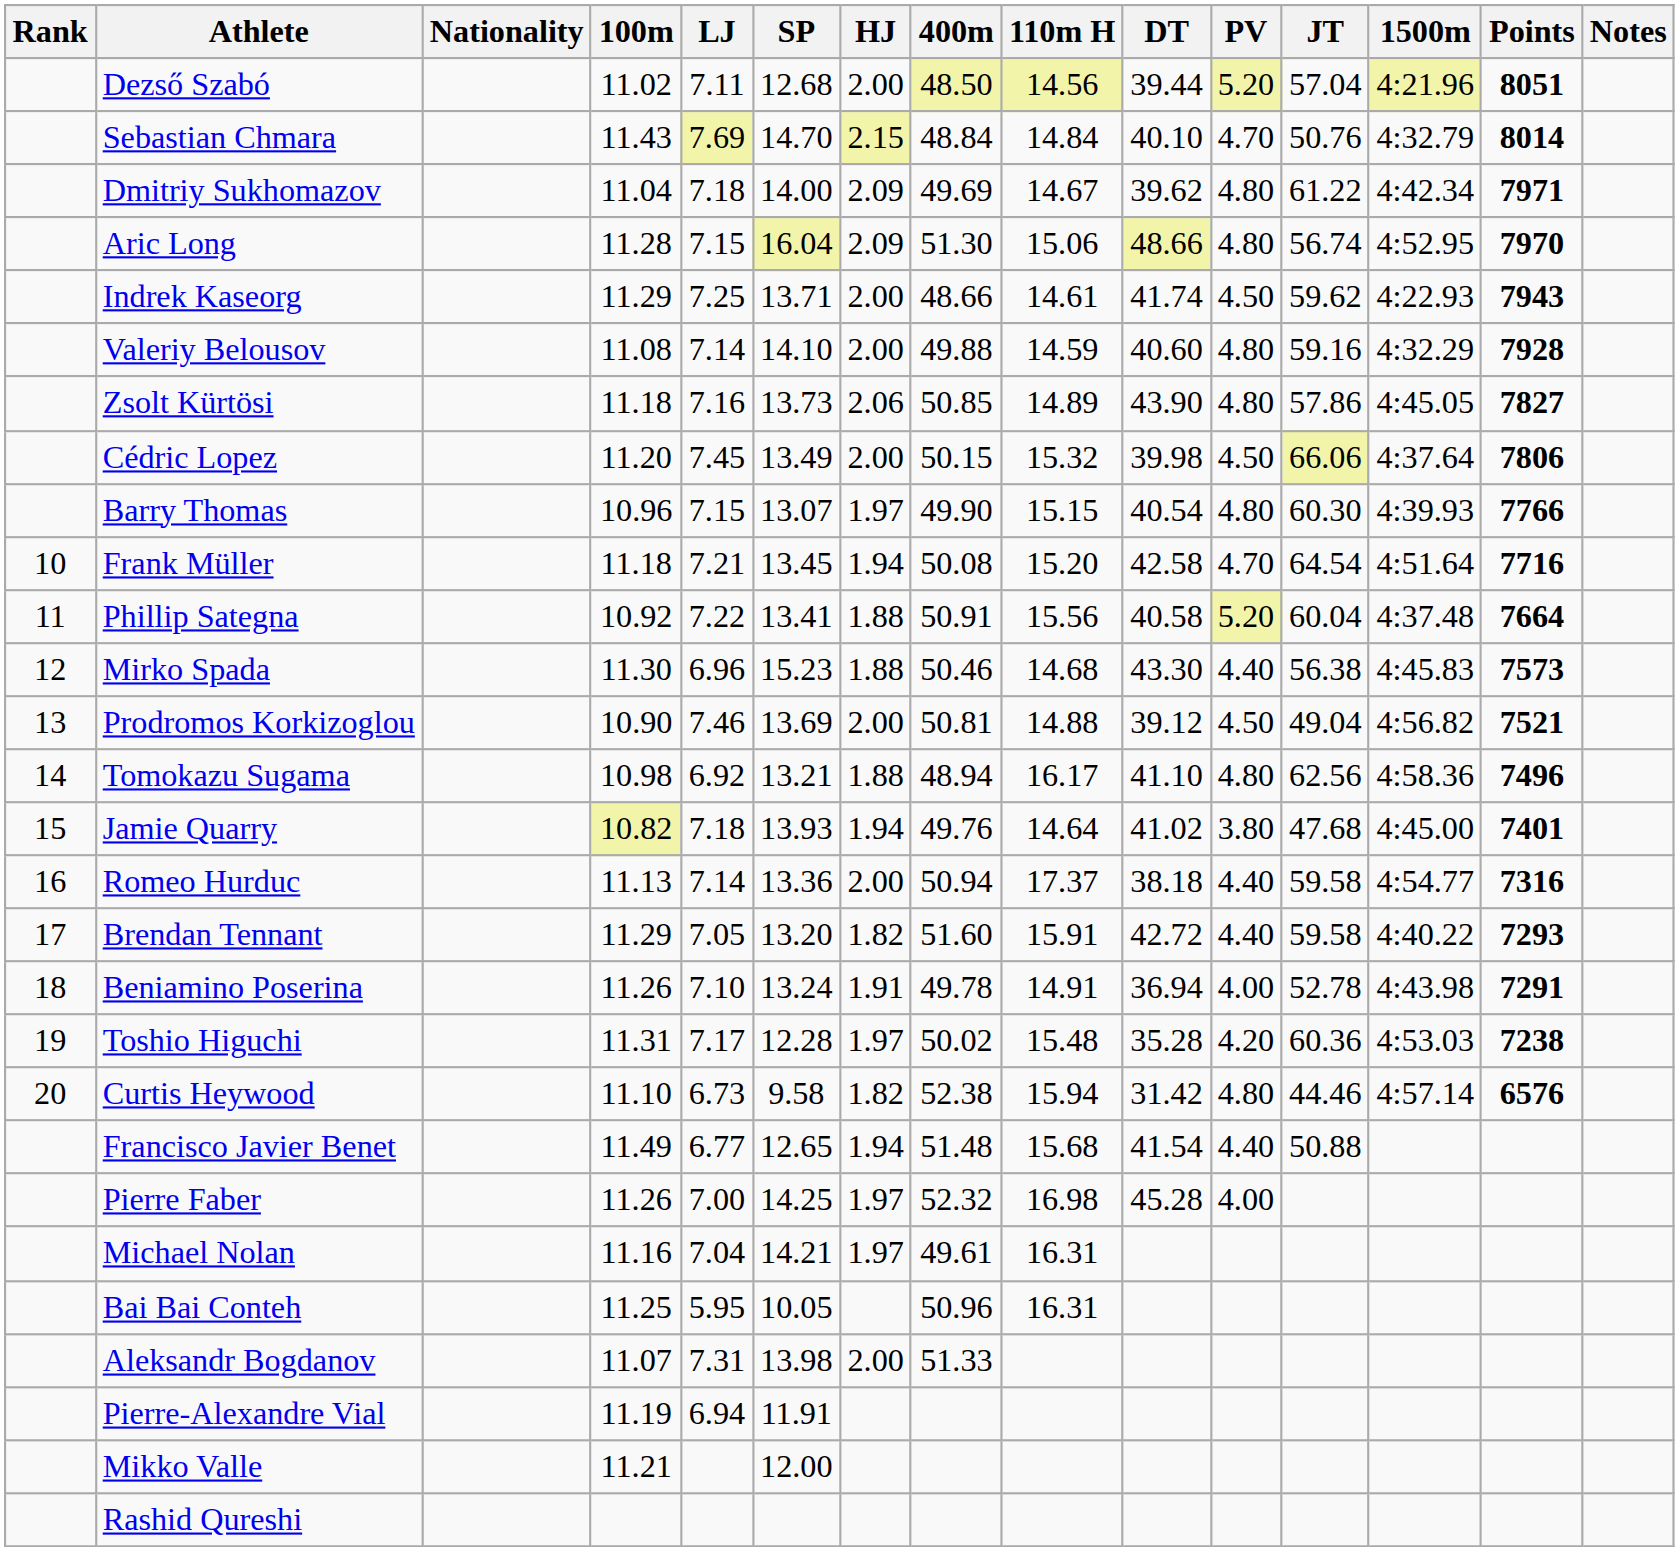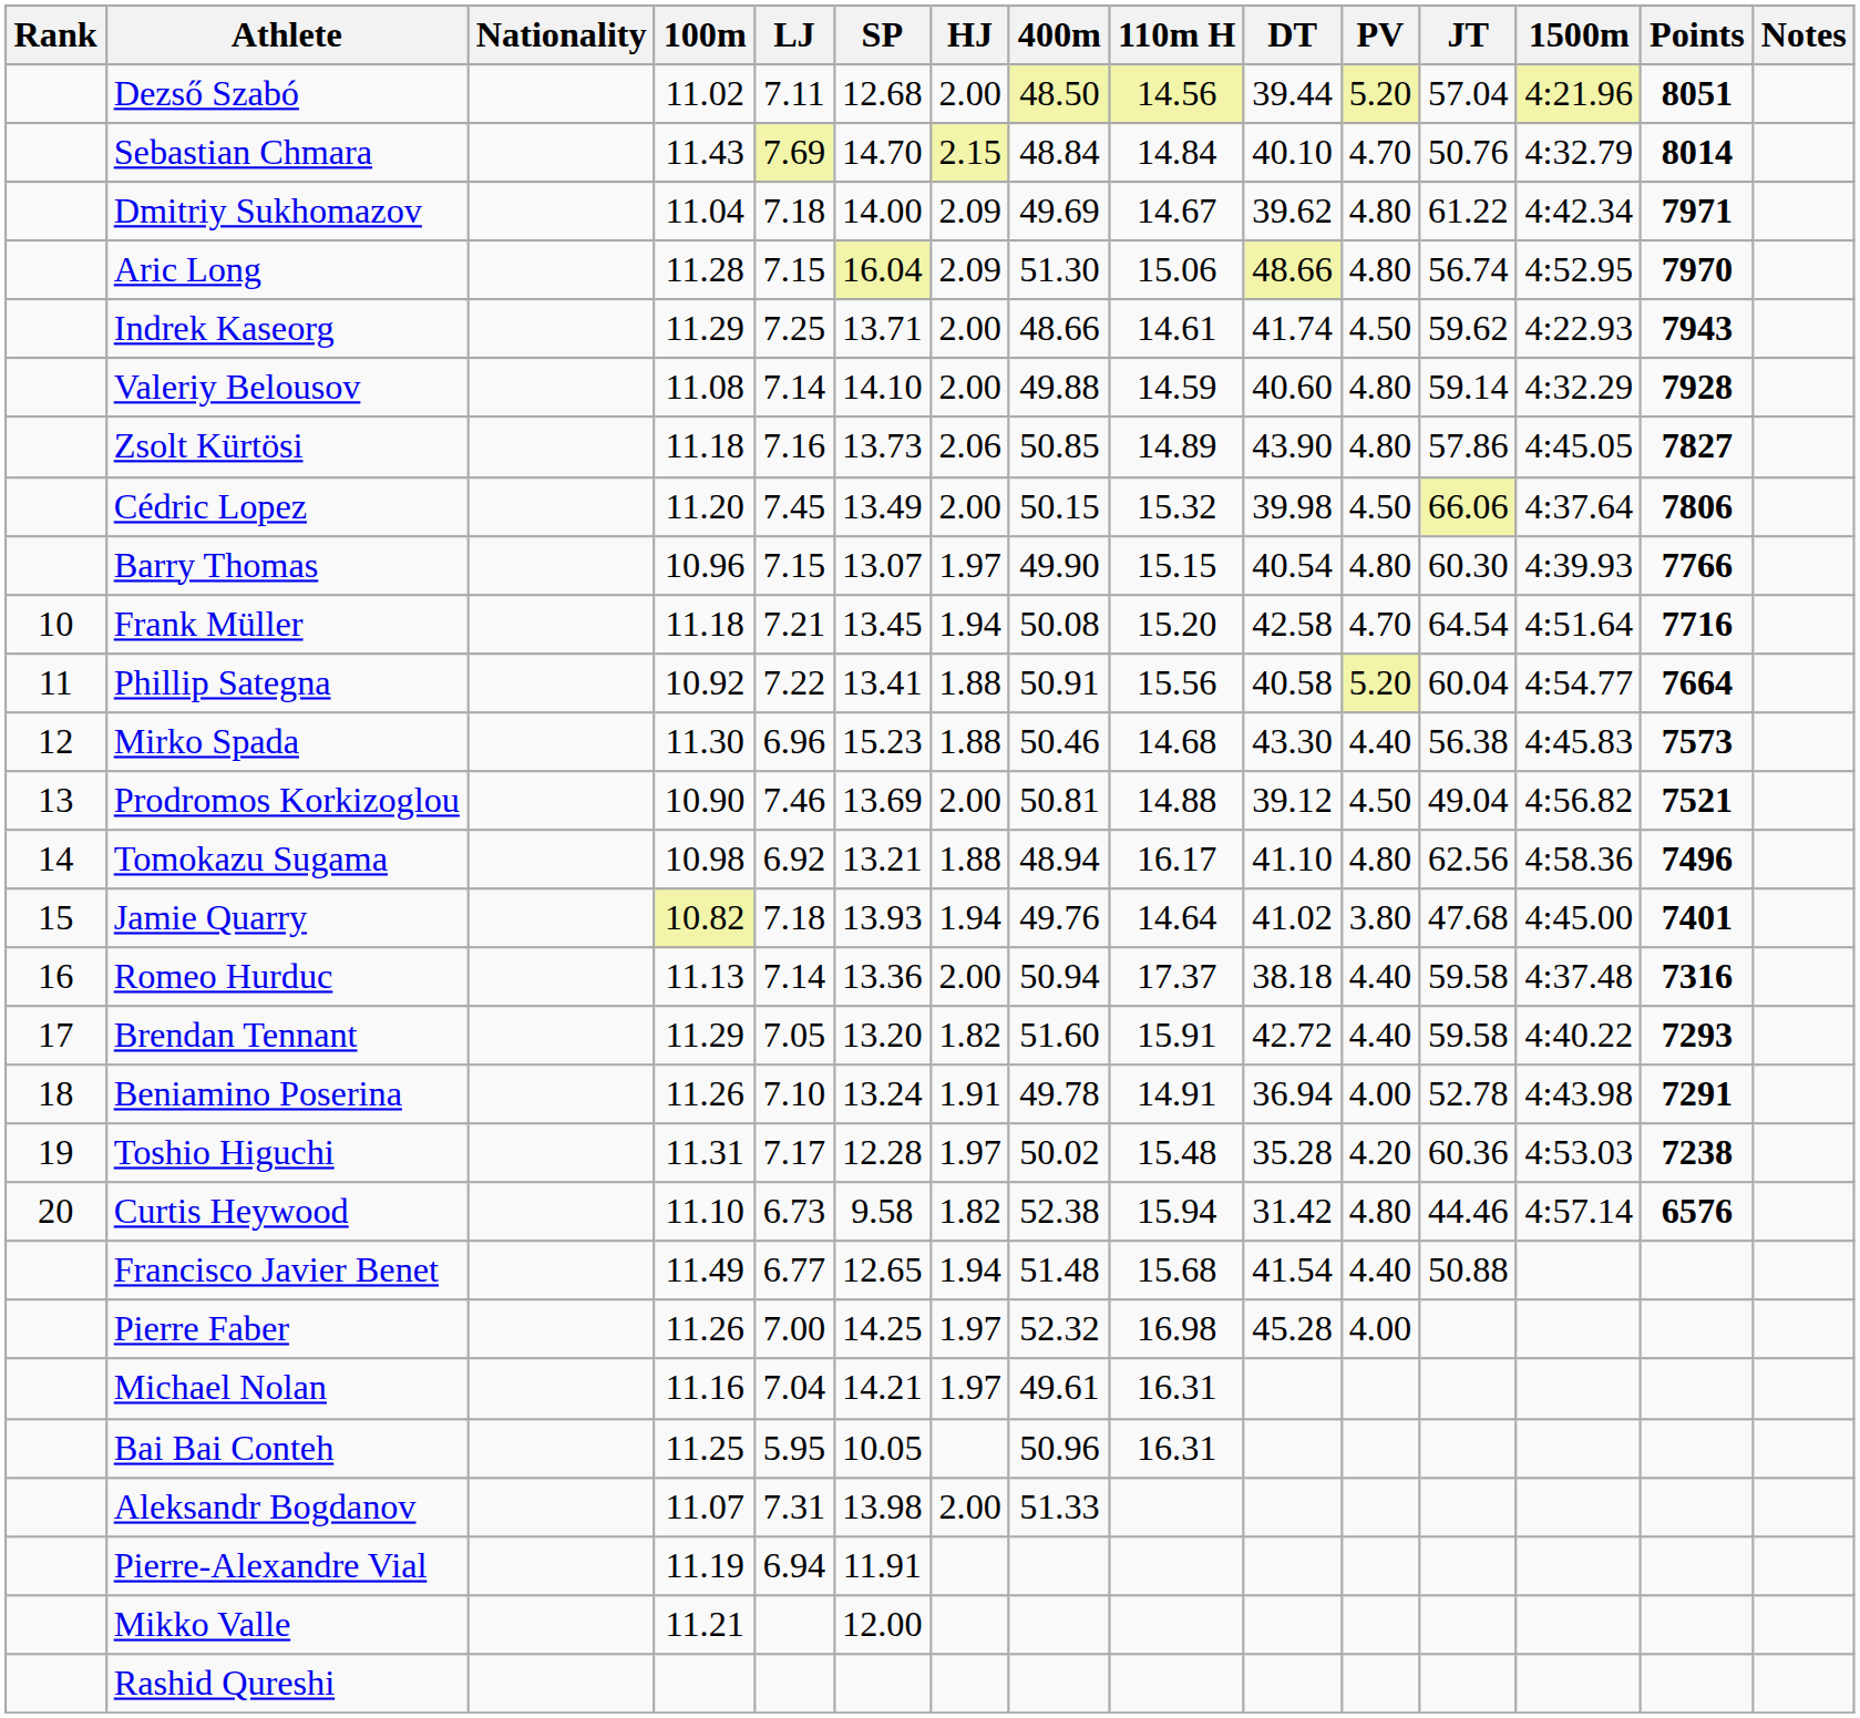Valeriy Belousov | JT: 59.16 -> 59.14
Phillip Sategna | 1500m: 4:37.48 -> 4:54.77
Romeo Hurduc | 1500m: 4:54.77 -> 4:37.48
